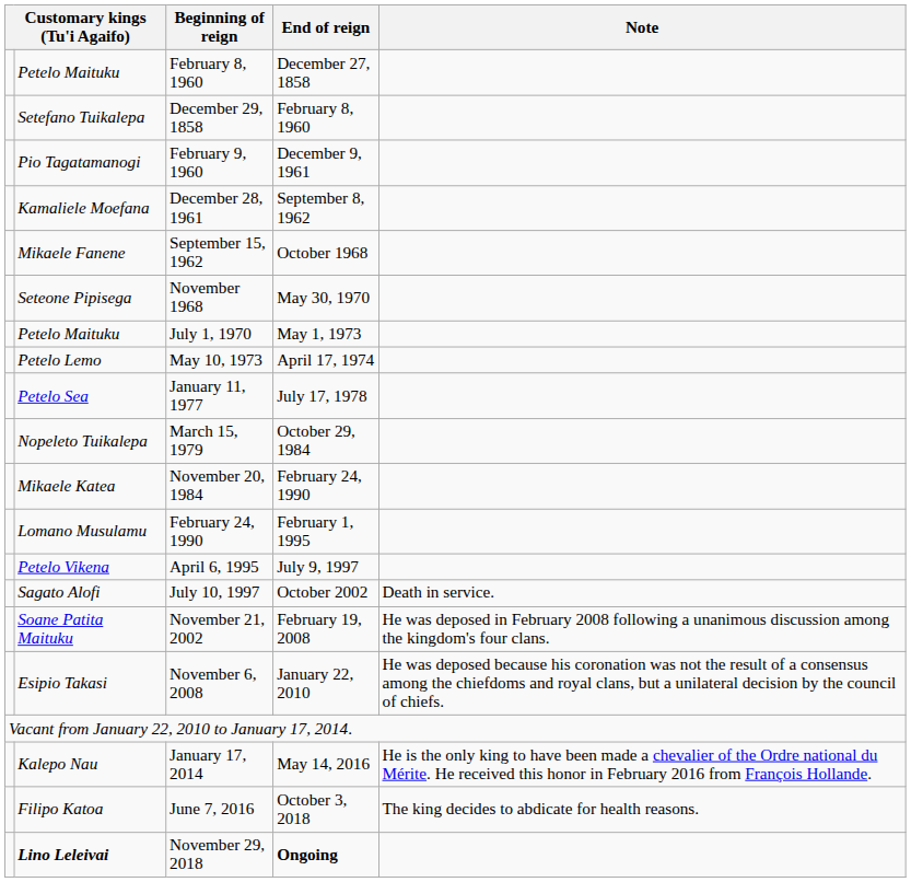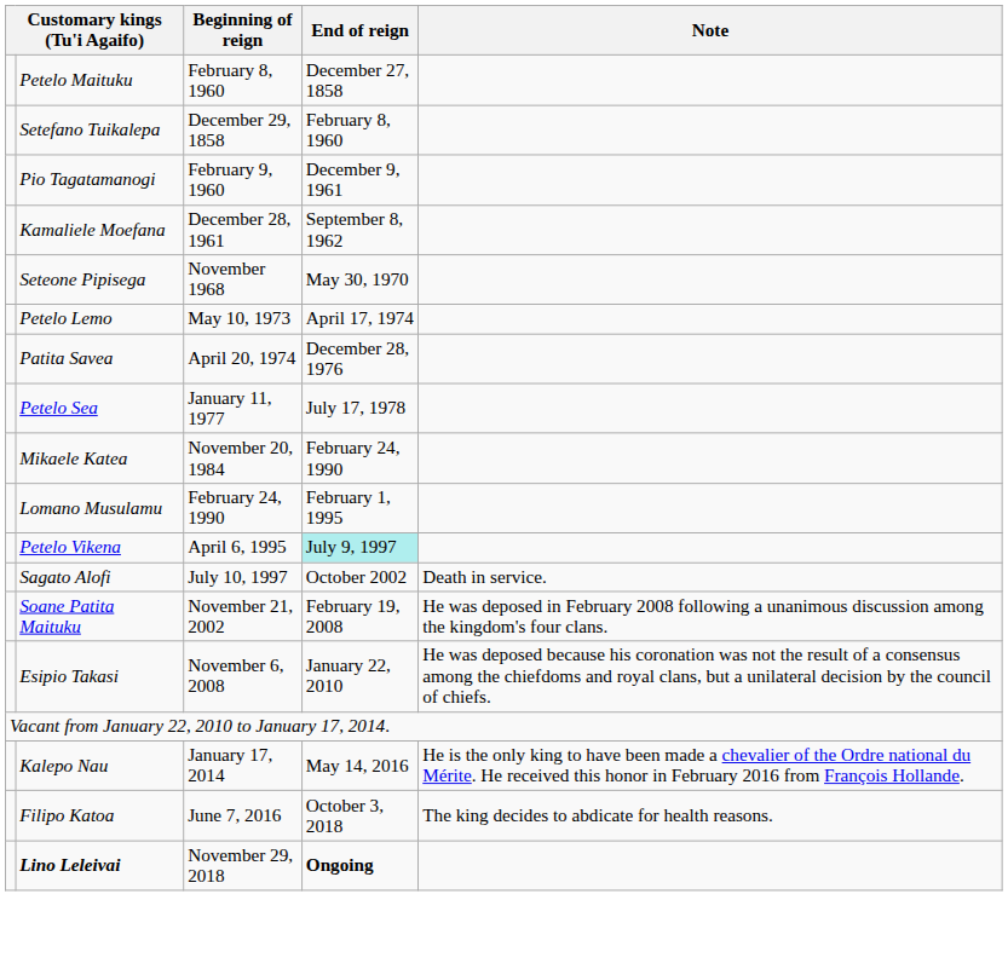- row: Mikaele Fanene | September 15, 1962 | October 1968
- row: Petelo Maituku | July 1, 1970 | May 1, 1973
+ row: Patita Savea | April 20, 1974 | December 28, 1976
- row: Nopeleto Tuikalepa | March 15, 1979 | October 29, 1984
April 6, 1995 | End of reign: no background -> paleturquoise background
